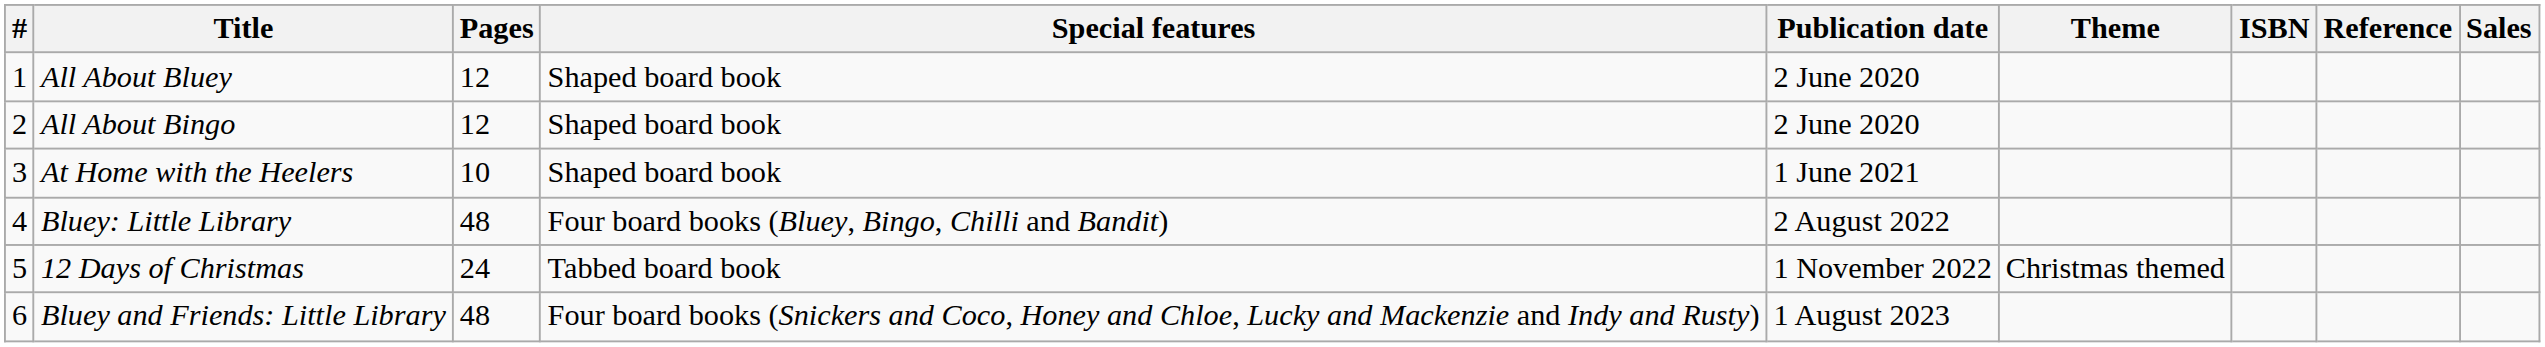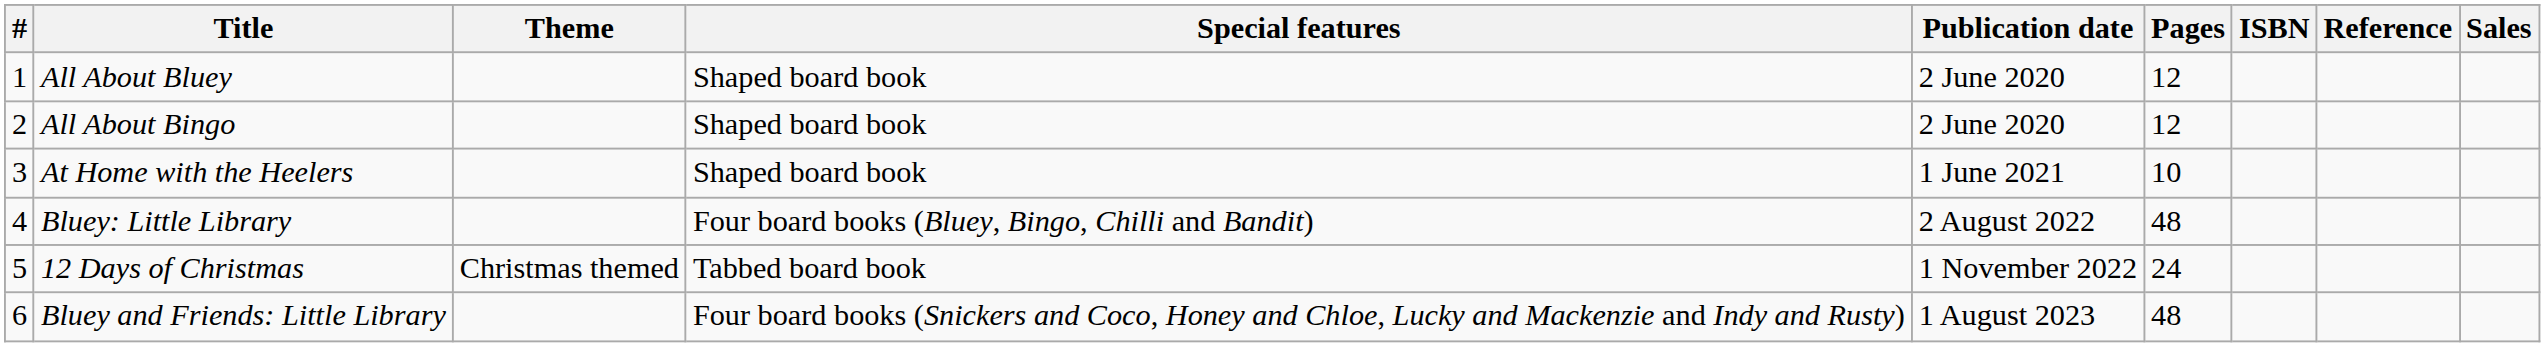columns swapped: Theme <-> Pages
